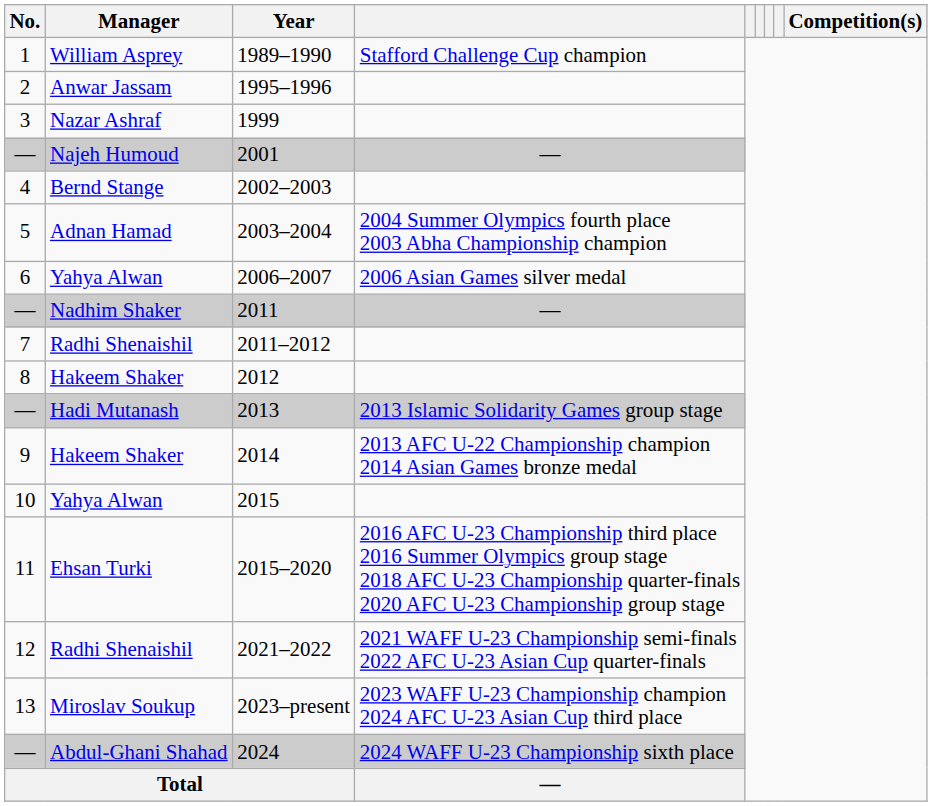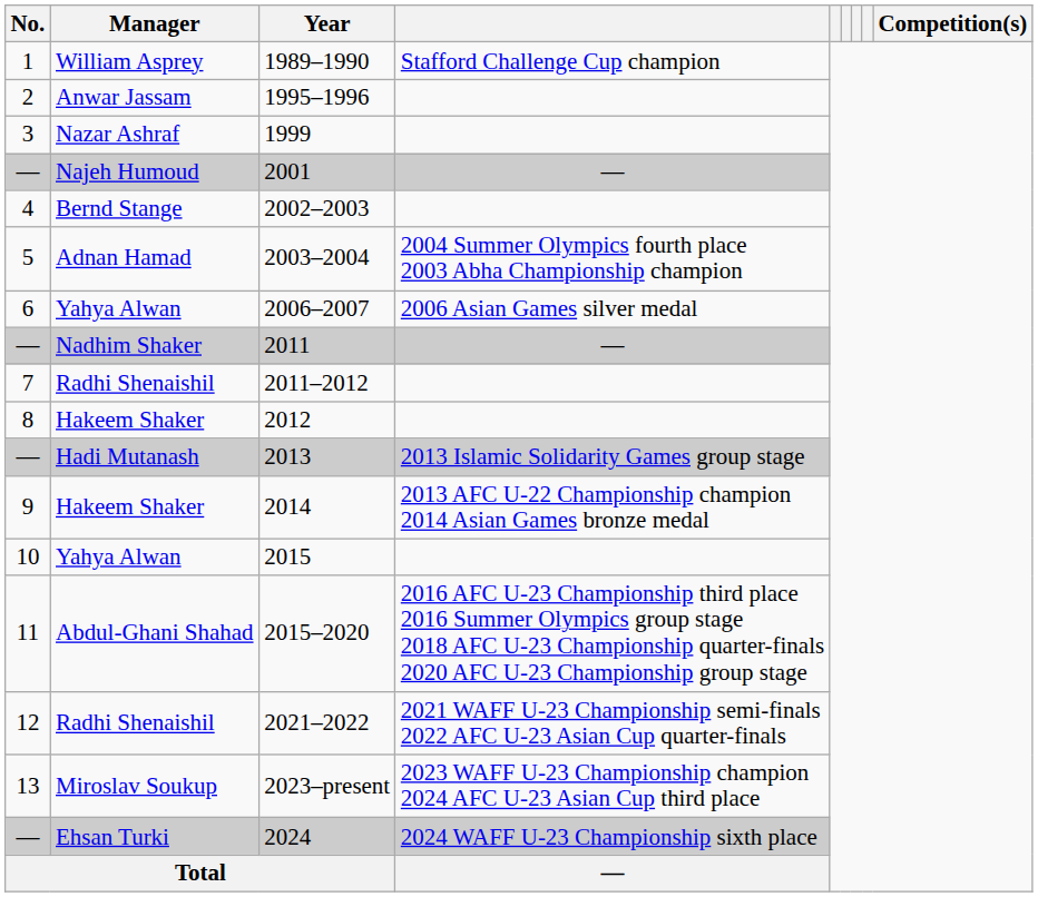2015–2020 | Manager: Ehsan Turki -> Abdul-Ghani Shahad
2024 | Manager: Abdul-Ghani Shahad -> Ehsan Turki
